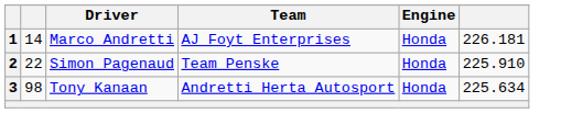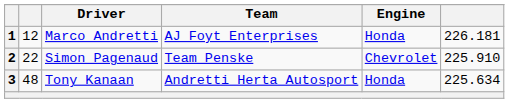1 | column 2: 14 -> 12
2 | Engine: Honda -> Chevrolet
3 | column 2: 98 -> 48
